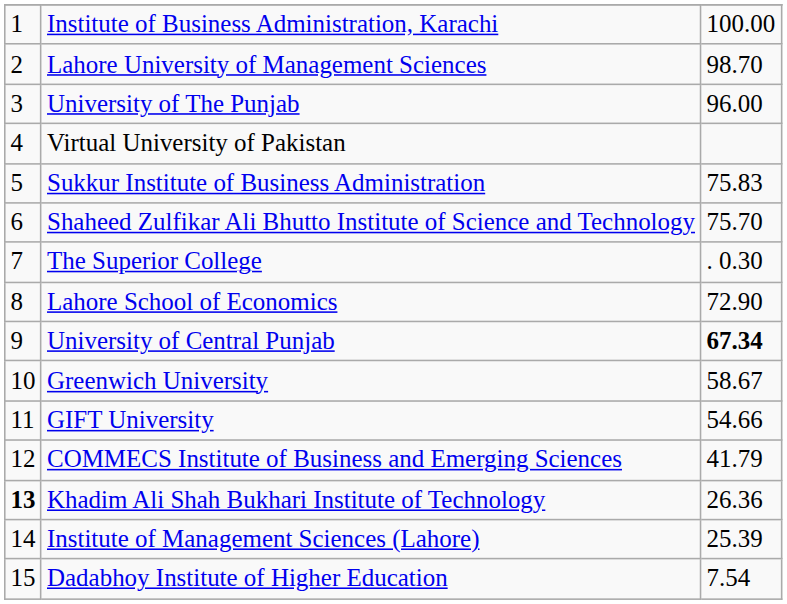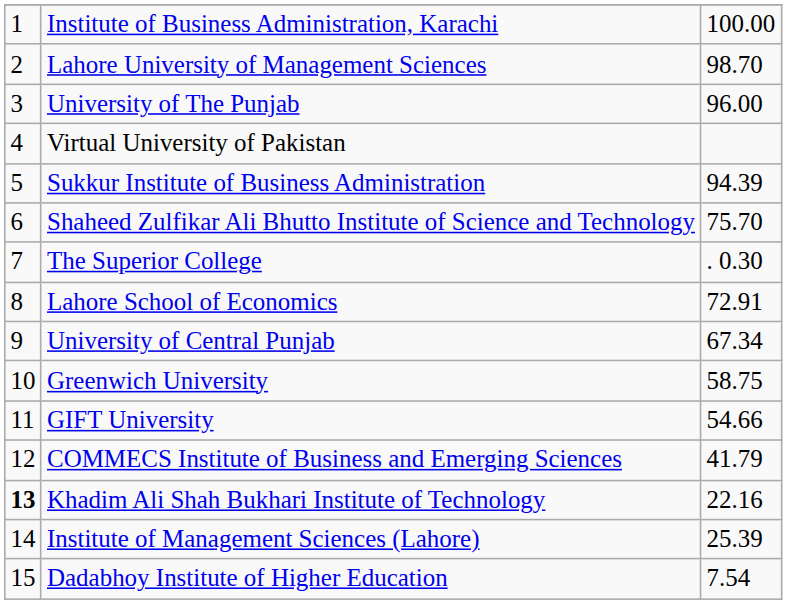Sukkur Institute of Business Administration | column 3: 75.83 -> 94.39
Lahore School of Economics | column 3: 72.90 -> 72.91
University of Central Punjab | column 3: bold -> normal
Greenwich University | column 3: 58.67 -> 58.75
Khadim Ali Shah Bukhari Institute of Technology | column 3: 26.36 -> 22.16
